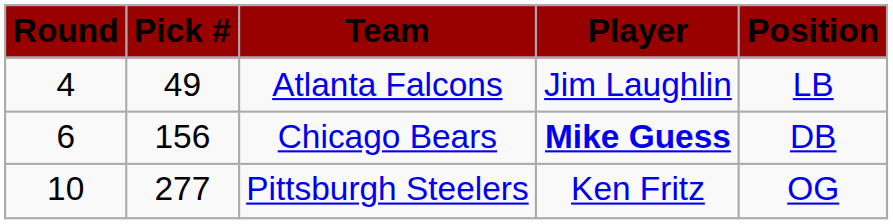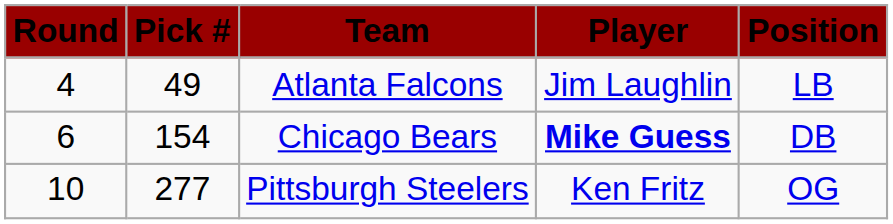Chicago Bears | Pick #: 156 -> 154
